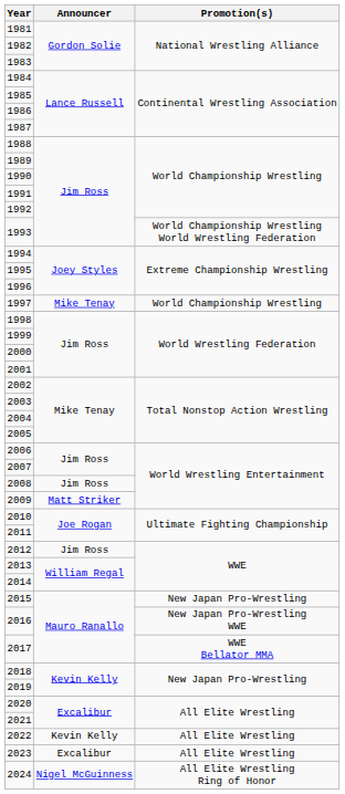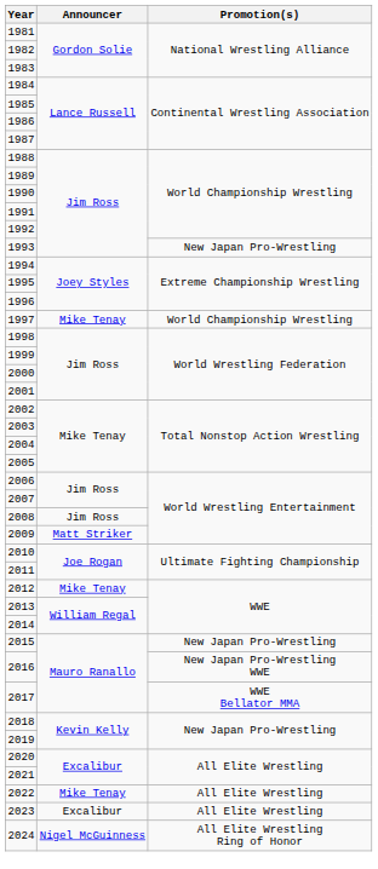1993 | Promotion(s): World Championship Wrestling World Wrestling Federation -> New Japan Pro-Wrestling
2012 | Announcer: Jim Ross -> Mike Tenay
2022 | Announcer: Kevin Kelly -> Mike Tenay
